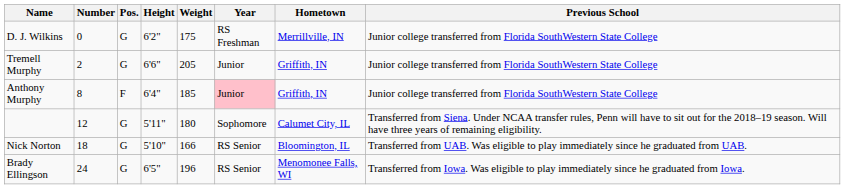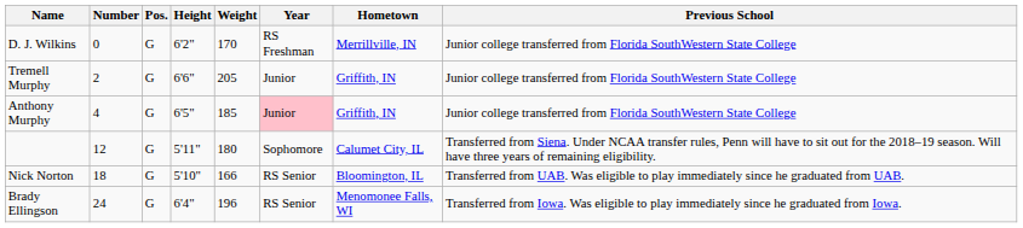D. J. Wilkins | Weight: 175 -> 170
Anthony Murphy | Number: 8 -> 4
Anthony Murphy | Pos.: F -> G
Anthony Murphy | Height: 6'4" -> 6'5"
Brady Ellingson | Height: 6'5" -> 6'4"
